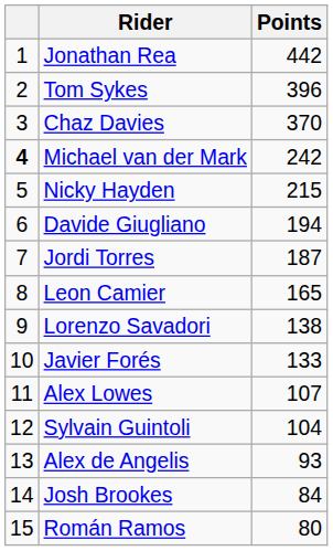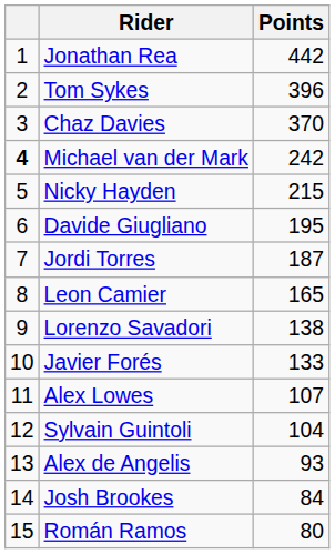Davide Giugliano | Points: 194 -> 195
